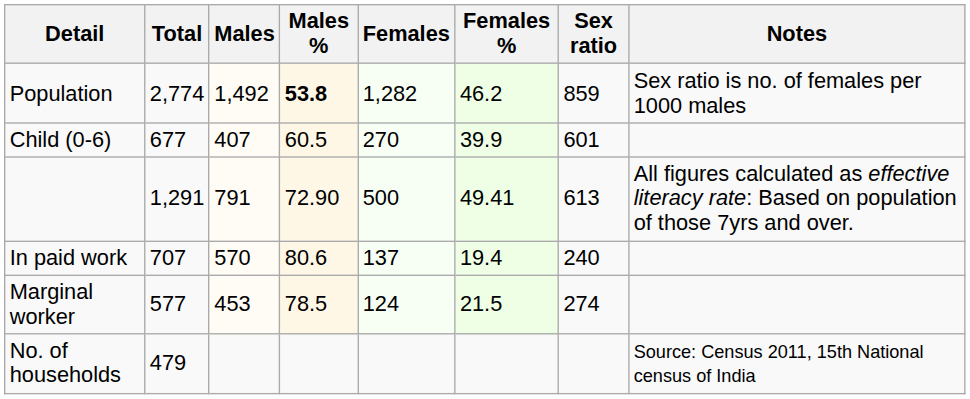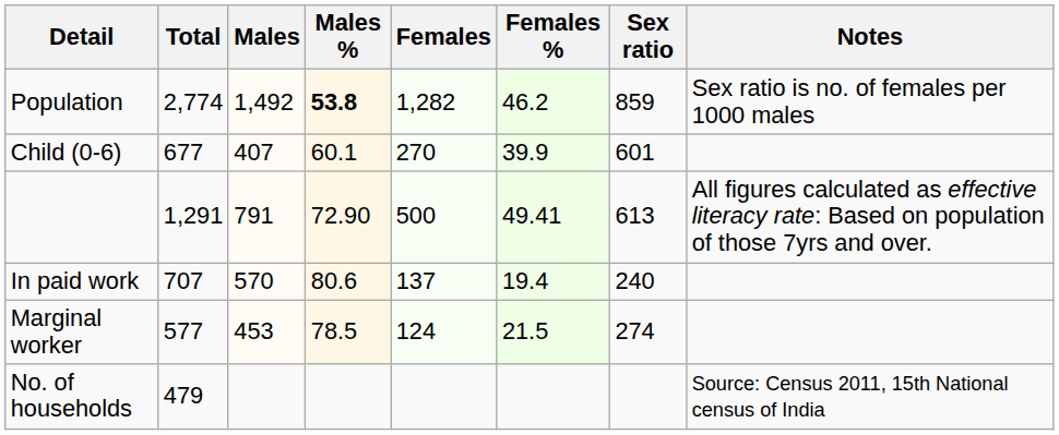Child (0-6) | Males %: 60.5 -> 60.1
